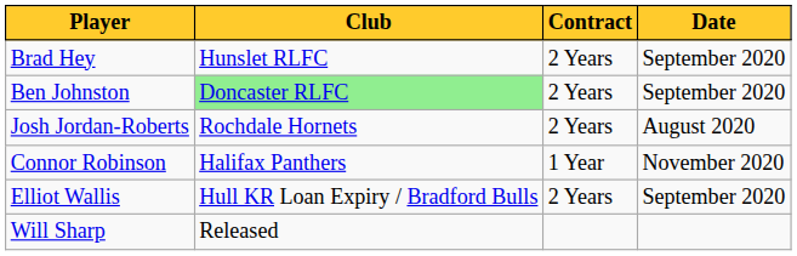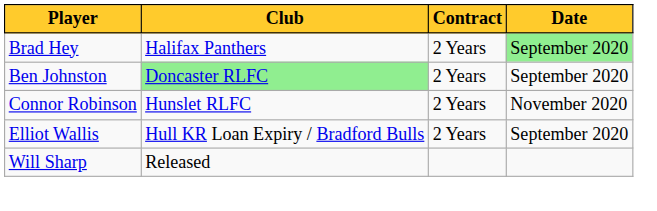Brad Hey | Club: Hunslet RLFC -> Halifax Panthers
Brad Hey | Date: no background -> lightgreen background
- row: Josh Jordan-Roberts | Rochdale Hornets | 2 Years | August 2020
Connor Robinson | Club: Halifax Panthers -> Hunslet RLFC
Connor Robinson | Contract: 1 Year -> 2 Years
